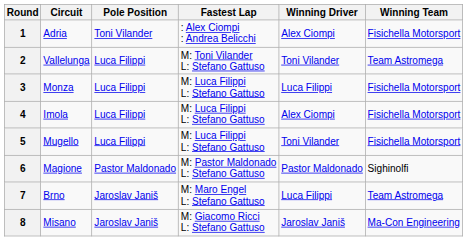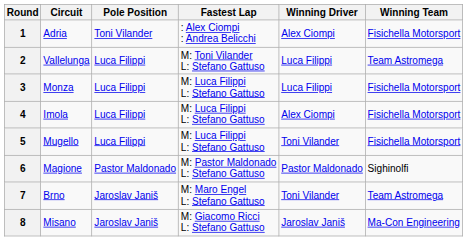2 | Winning Driver: Toni Vilander -> Luca Filippi
7 | Winning Driver: Luca Filippi -> Toni Vilander
